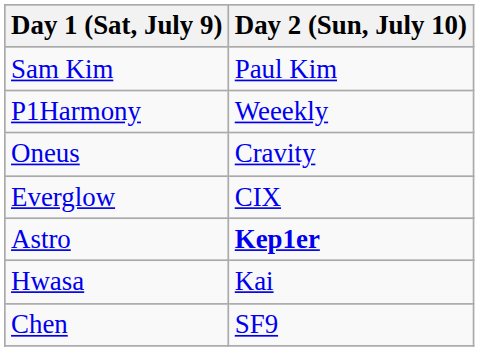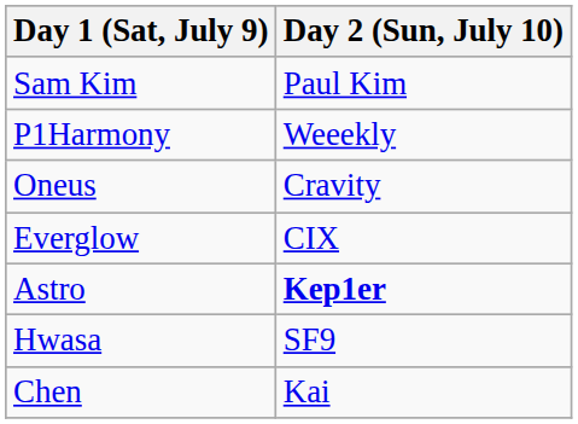Hwasa | Day 2 (Sun, July 10): Kai -> SF9
Chen | Day 2 (Sun, July 10): SF9 -> Kai
